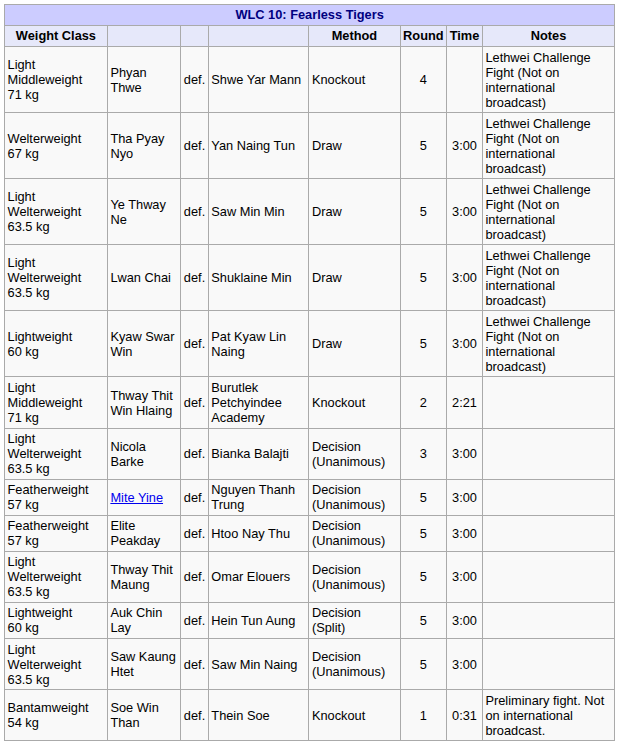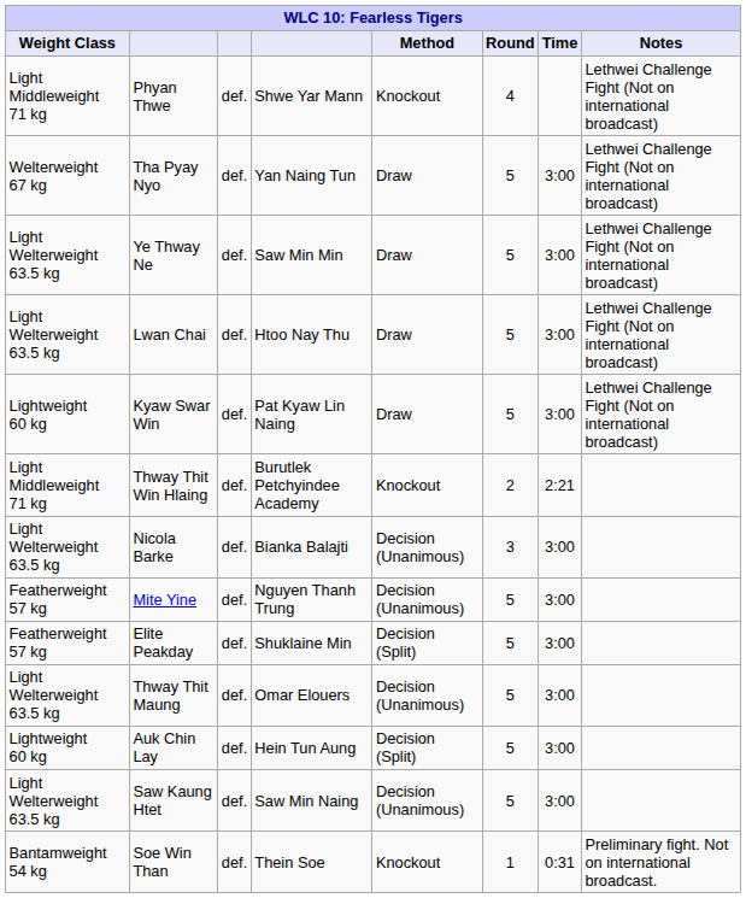Lwan Chai | column 4: Shuklaine Min -> Htoo Nay Thu
Elite Peakday | column 4: Htoo Nay Thu -> Shuklaine Min
Elite Peakday | Method: Decision (Unanimous) -> Decision (Split)
